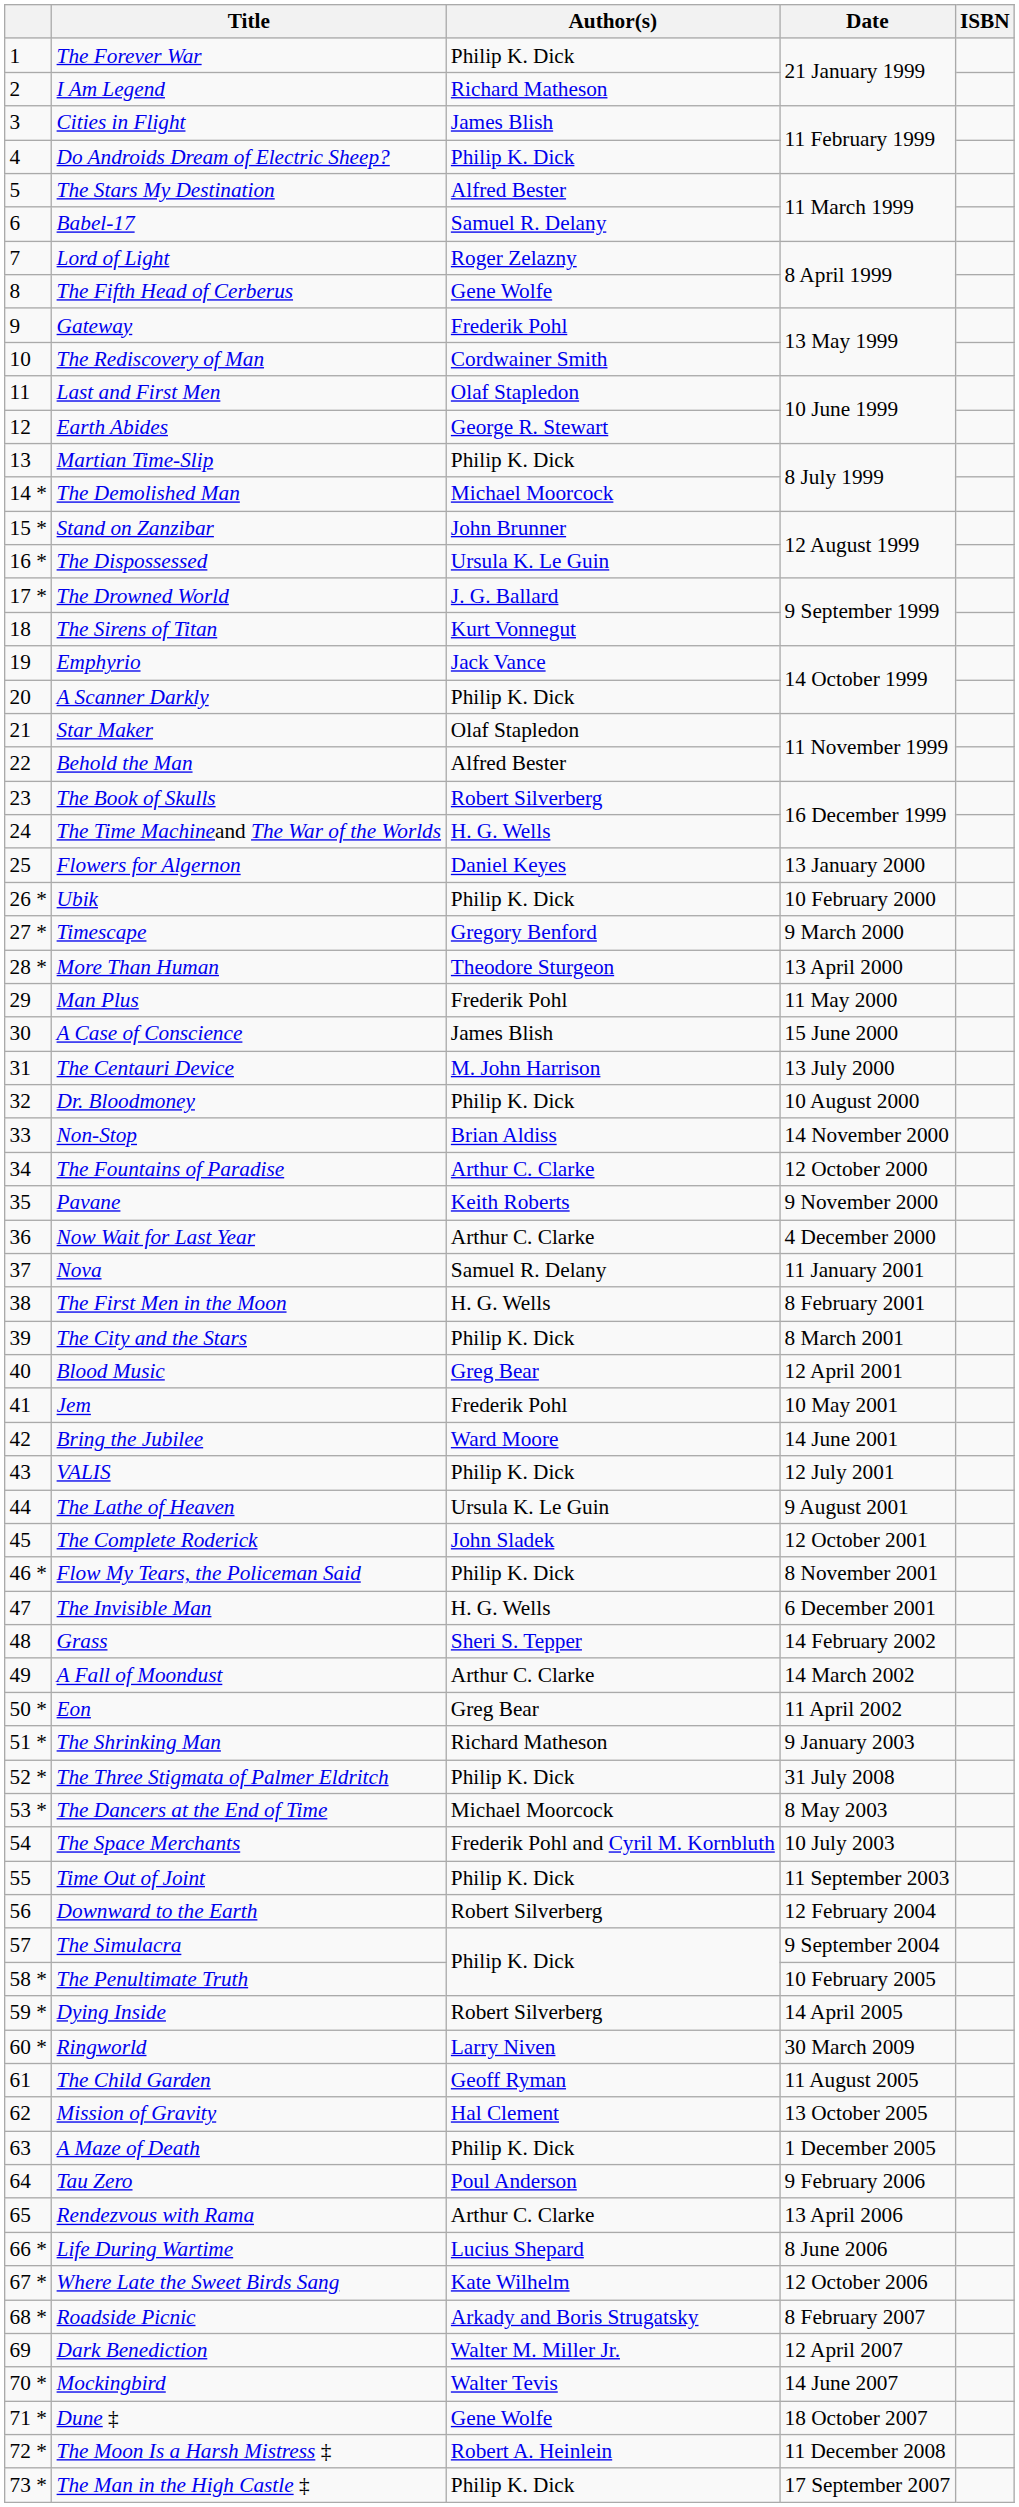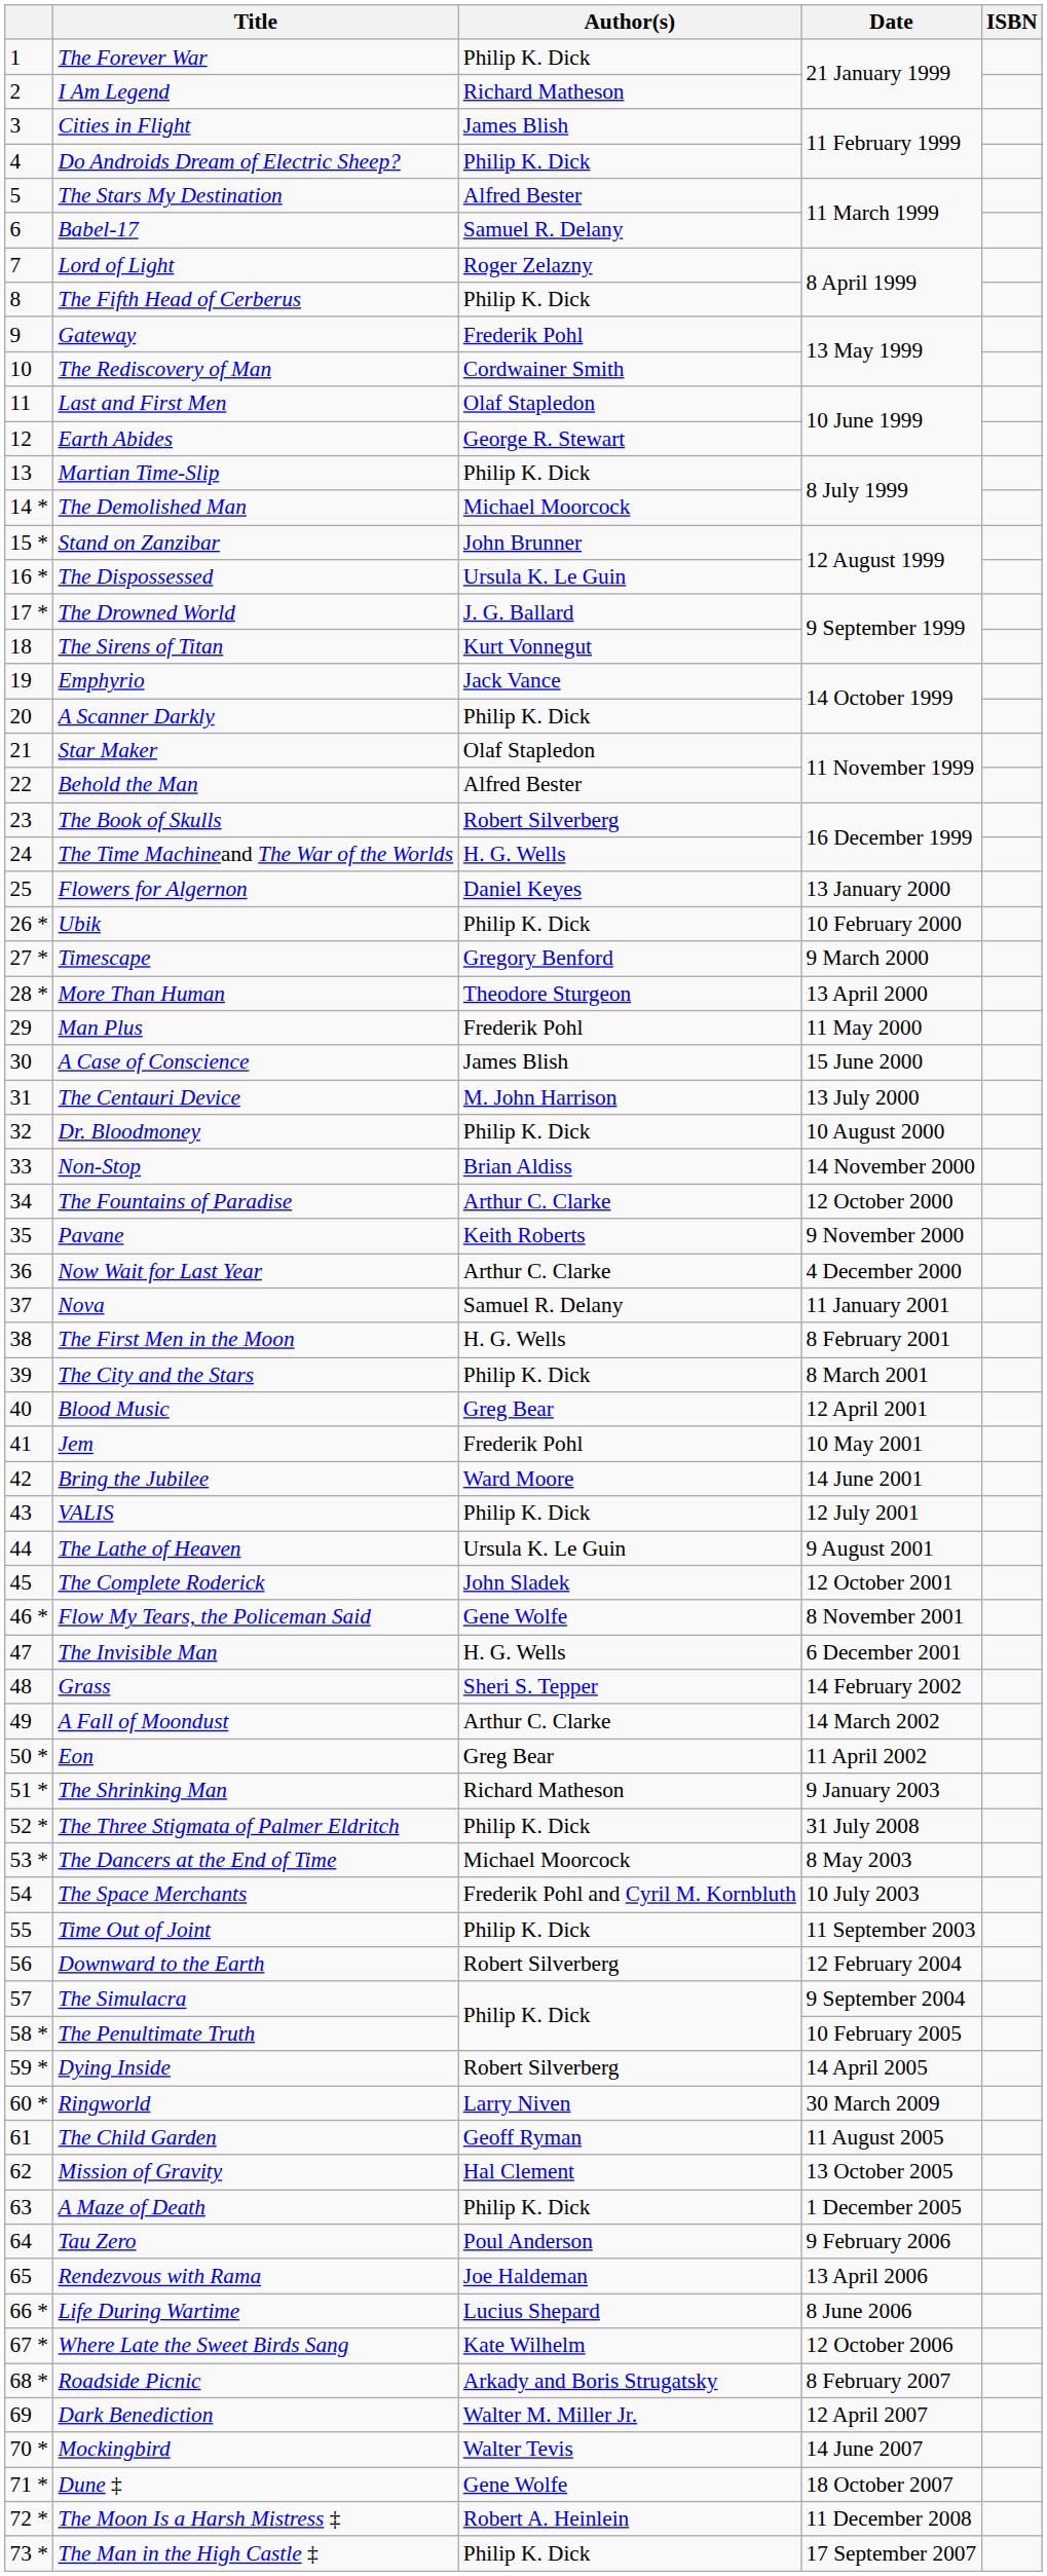The Fifth Head of Cerberus | Author(s): Gene Wolfe -> Philip K. Dick
Flow My Tears, the Policeman Said | Author(s): Philip K. Dick -> Gene Wolfe
Rendezvous with Rama | Author(s): Arthur C. Clarke -> Joe Haldeman
